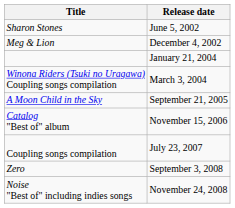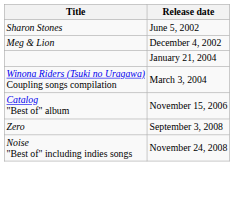- row: A Moon Child in the Sky | September 21, 2005
- row: Coupling songs compilation | July 23, 2007
